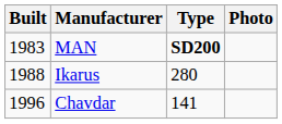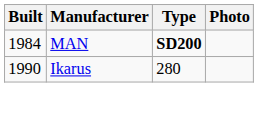MAN | Built: 1983 -> 1984
Ikarus | Built: 1988 -> 1990
- row: 1996 | Chavdar | 141
